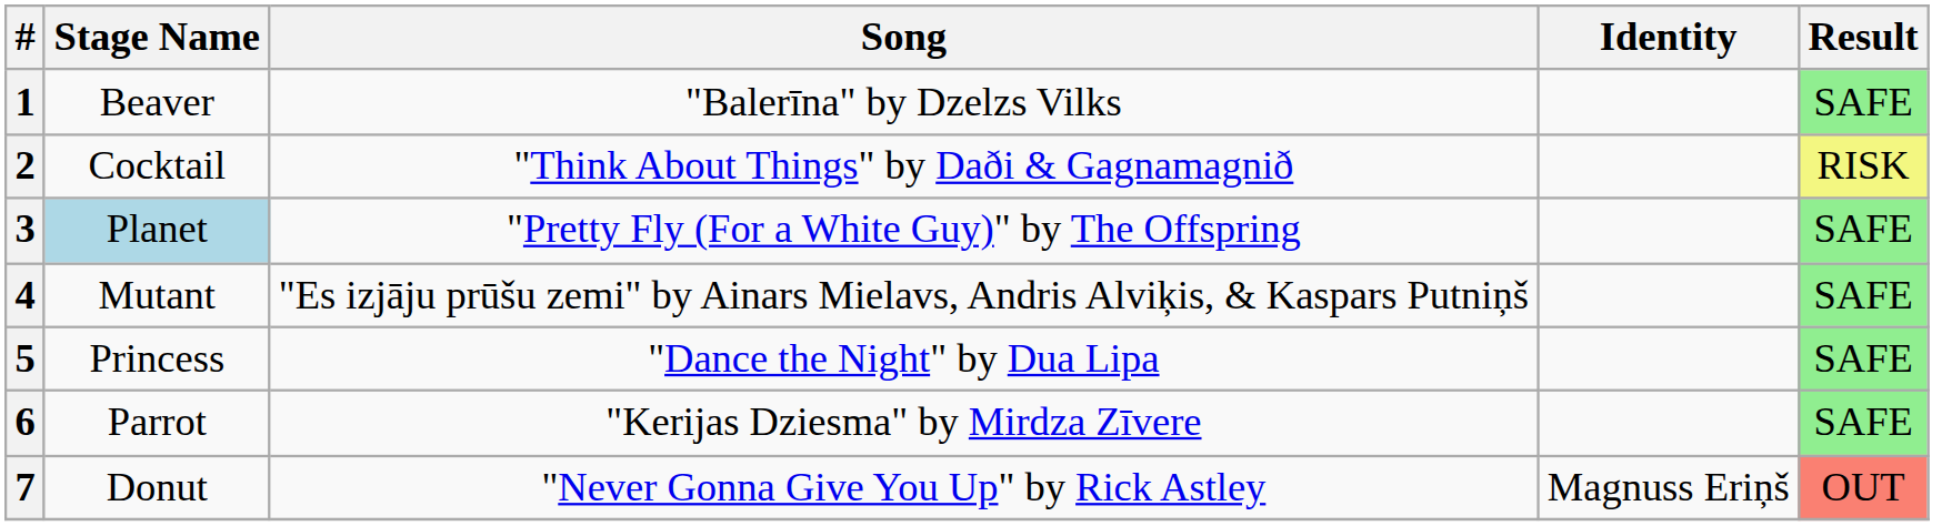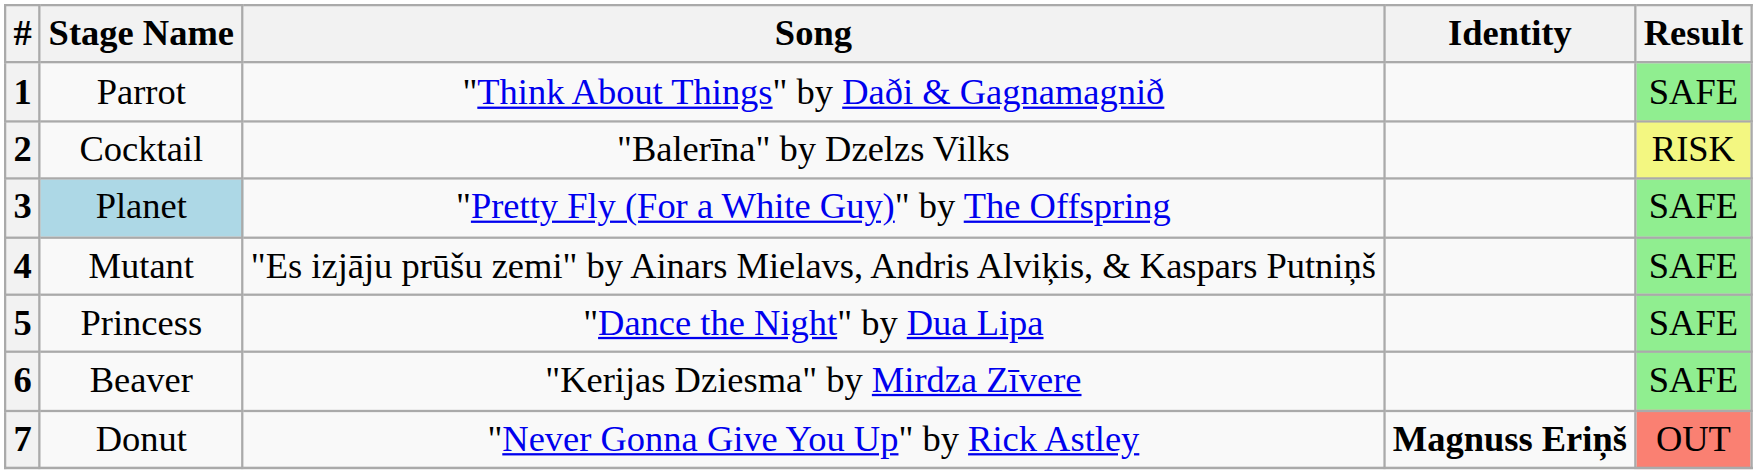1 | Stage Name: Beaver -> Parrot
1 | Song: "Balerīna" by Dzelzs Vilks -> "Think About Things" by Daði & Gagnamagnið
2 | Song: "Think About Things" by Daði & Gagnamagnið -> "Balerīna" by Dzelzs Vilks
6 | Stage Name: Parrot -> Beaver
7 | Identity: normal -> bold
